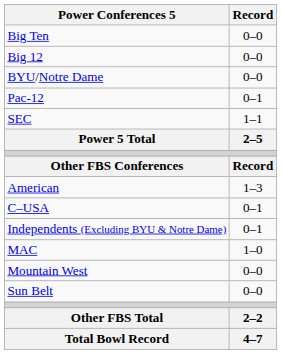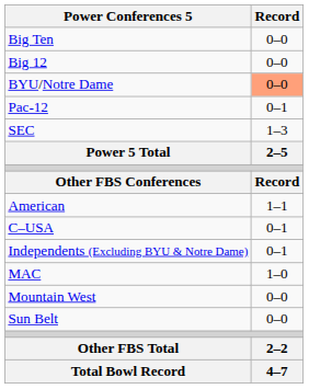BYU/Notre Dame | Record: no background -> lightsalmon background
SEC | Record: 1–1 -> 1–3
American | Record: 1–3 -> 1–1
